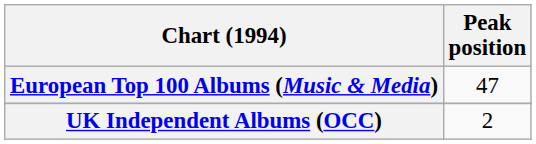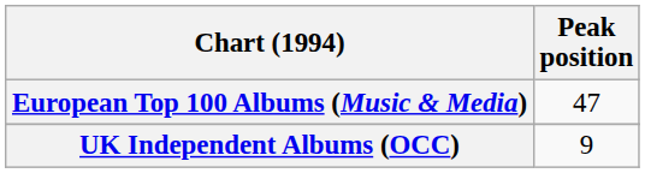UK Independent Albums (OCC) | Peak position: 2 -> 9
